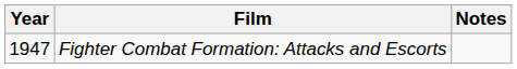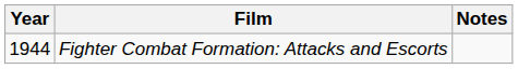Fighter Combat Formation: Attacks and Escorts | Year: 1947 -> 1944
